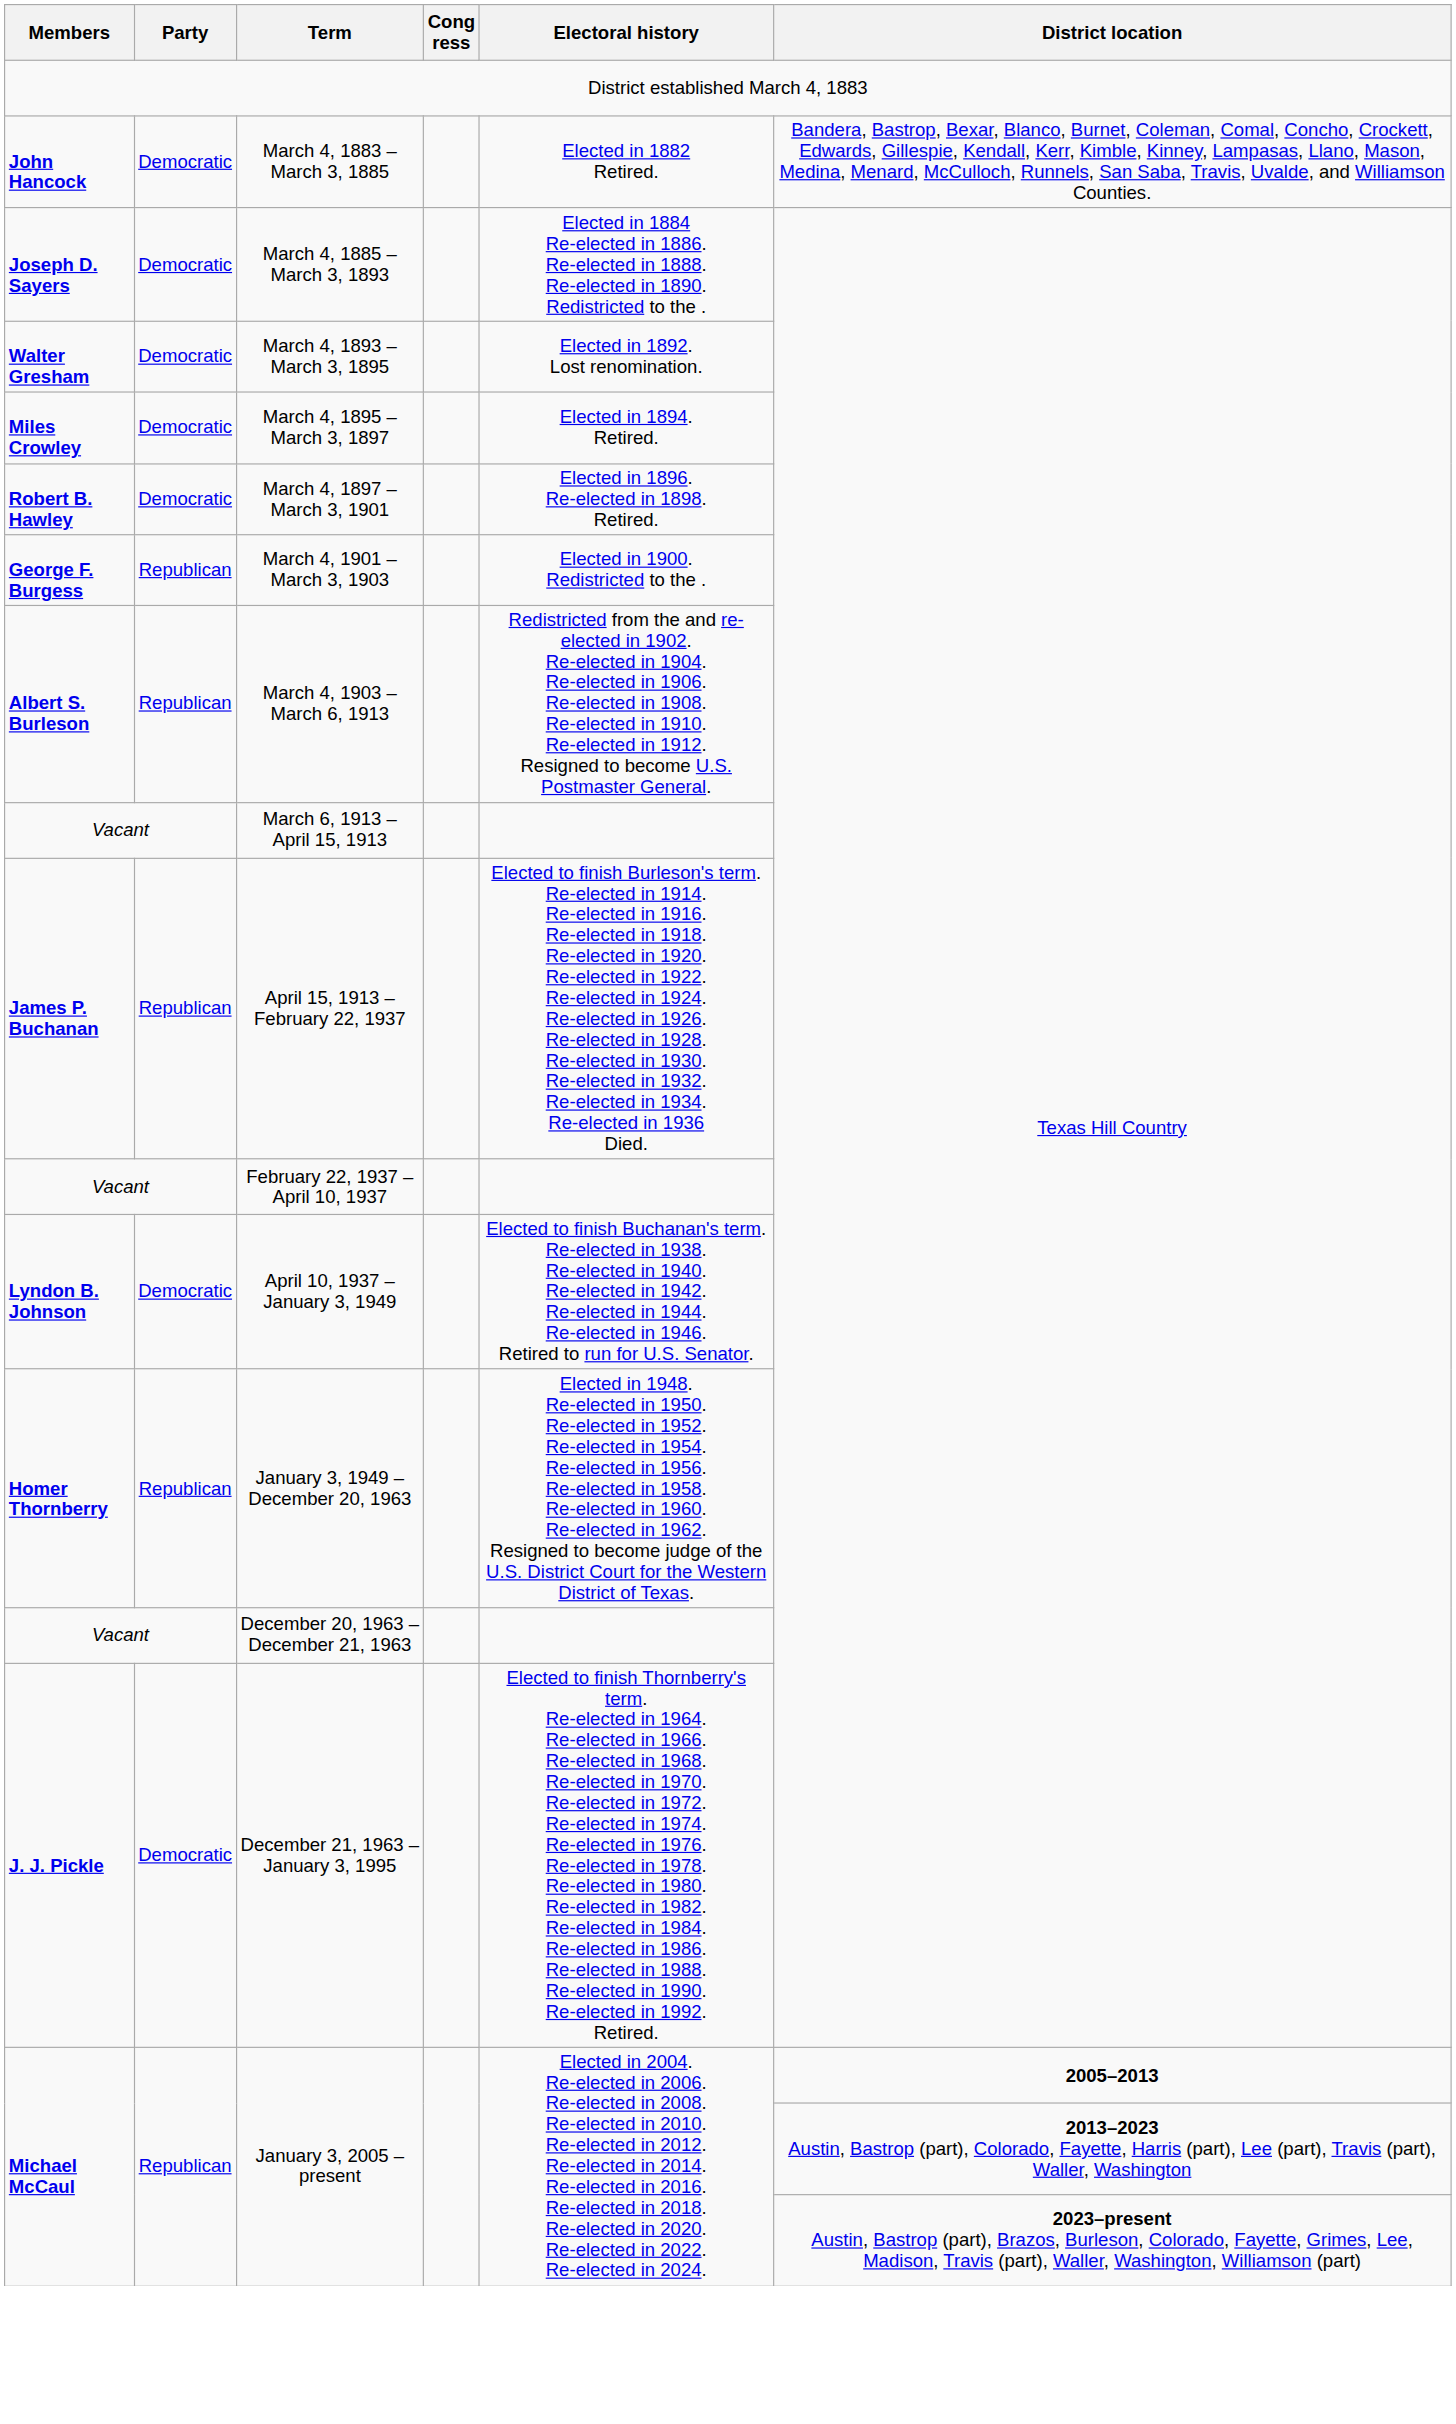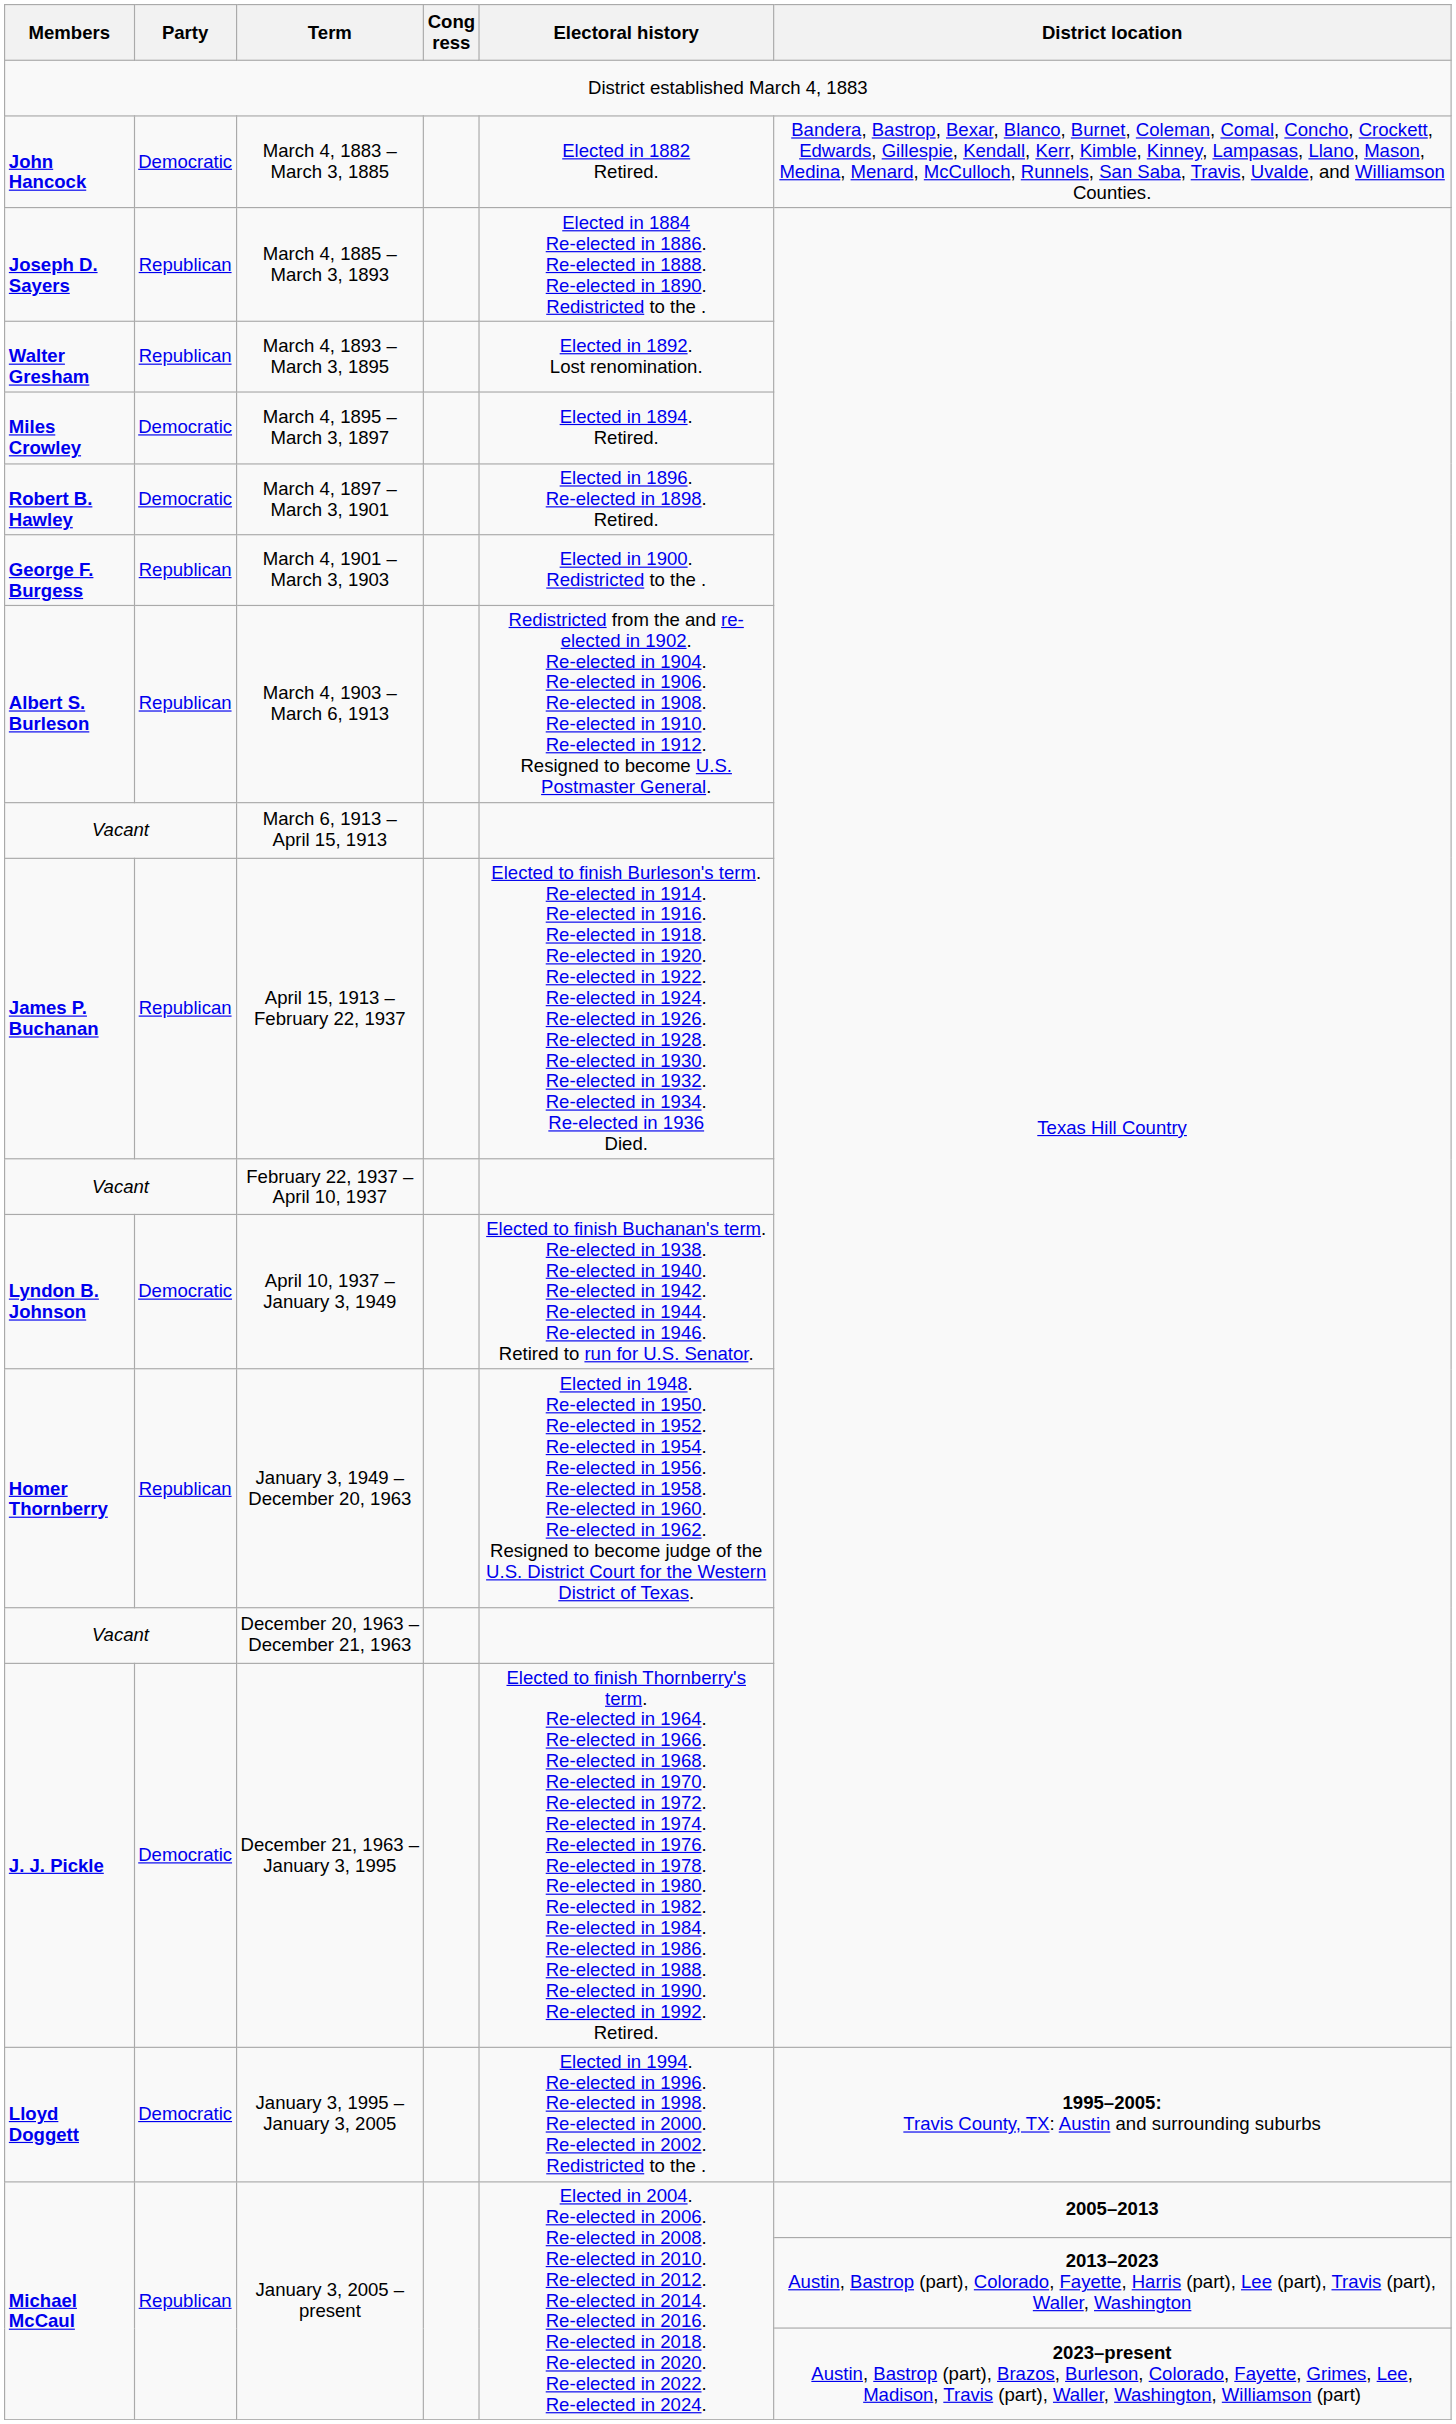March 4, 1885 – March 3, 1893 | Party: Democratic -> Republican
March 4, 1893 – March 3, 1895 | Party: Democratic -> Republican
+ row: Lloyd Doggett | Democratic | January 3, 1995 – January 3, 2005 | Elected in 1994. Re-elected in 1996. Re-elected in 1998. Re-elected in 2000. Re-elected in 2002. Redistricted to the . | 1995–2005: Travis County, TX: Austin and surrounding suburbs
